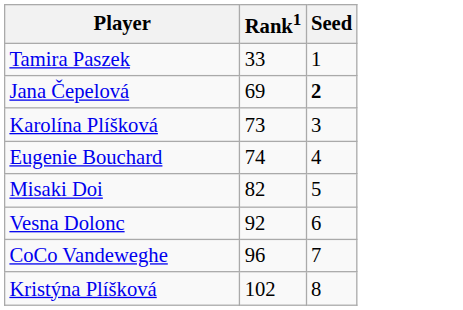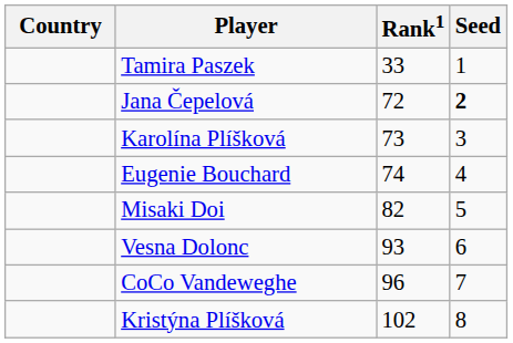+ column: Country
Jana Čepelová | Rank1: 69 -> 72
Vesna Dolonc | Rank1: 92 -> 93
